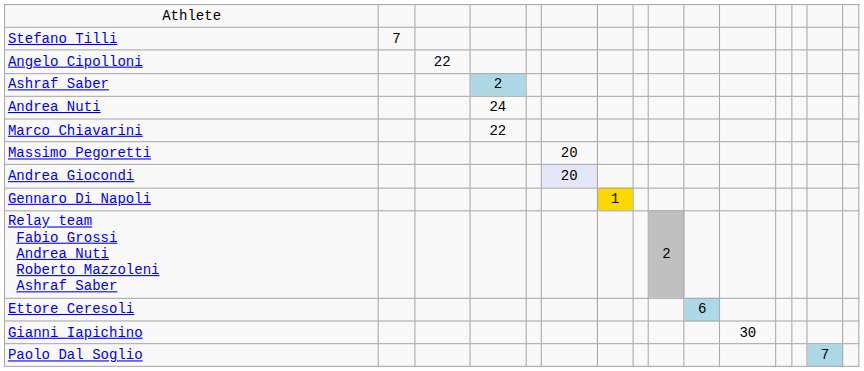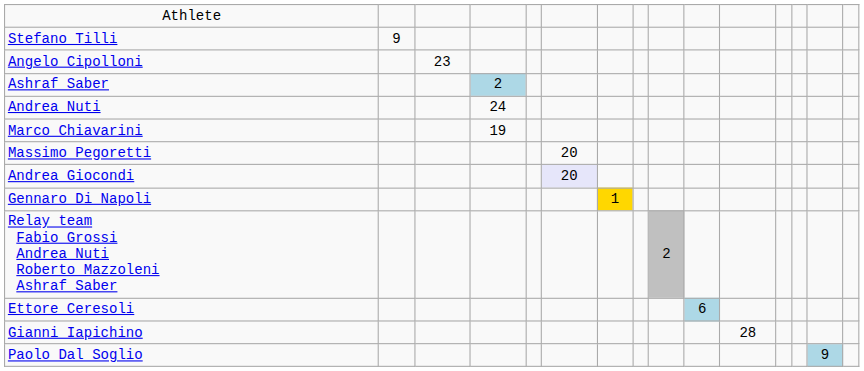Stefano Tilli | column 2: 7 -> 9
Angelo Cipolloni | column 3: 22 -> 23
Marco Chiavarini | column 4: 22 -> 19
Gianni Iapichino | column 11: 30 -> 28
Paolo Dal Soglio | column 14: 7 -> 9
